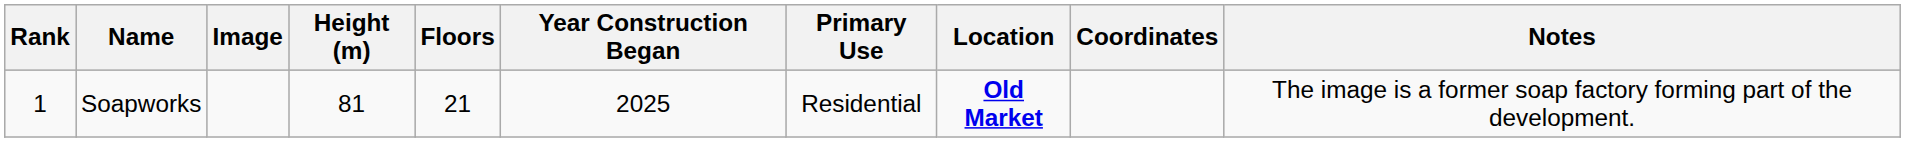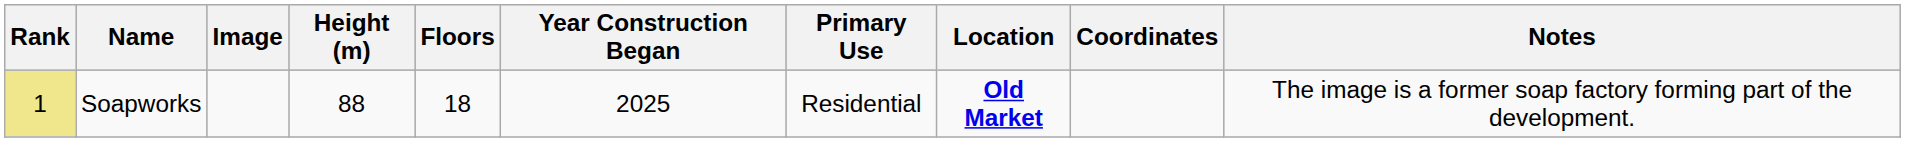Soapworks | Rank: no background -> khaki background
Soapworks | Height (m): 81 -> 88
Soapworks | Floors: 21 -> 18
